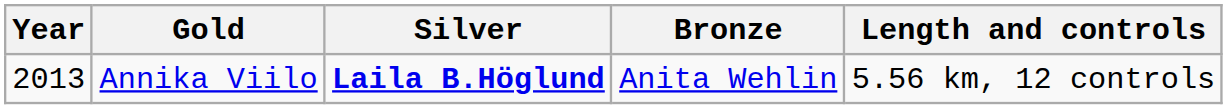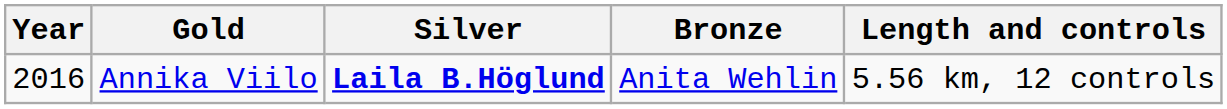Annika Viilo | Year: 2013 -> 2016
